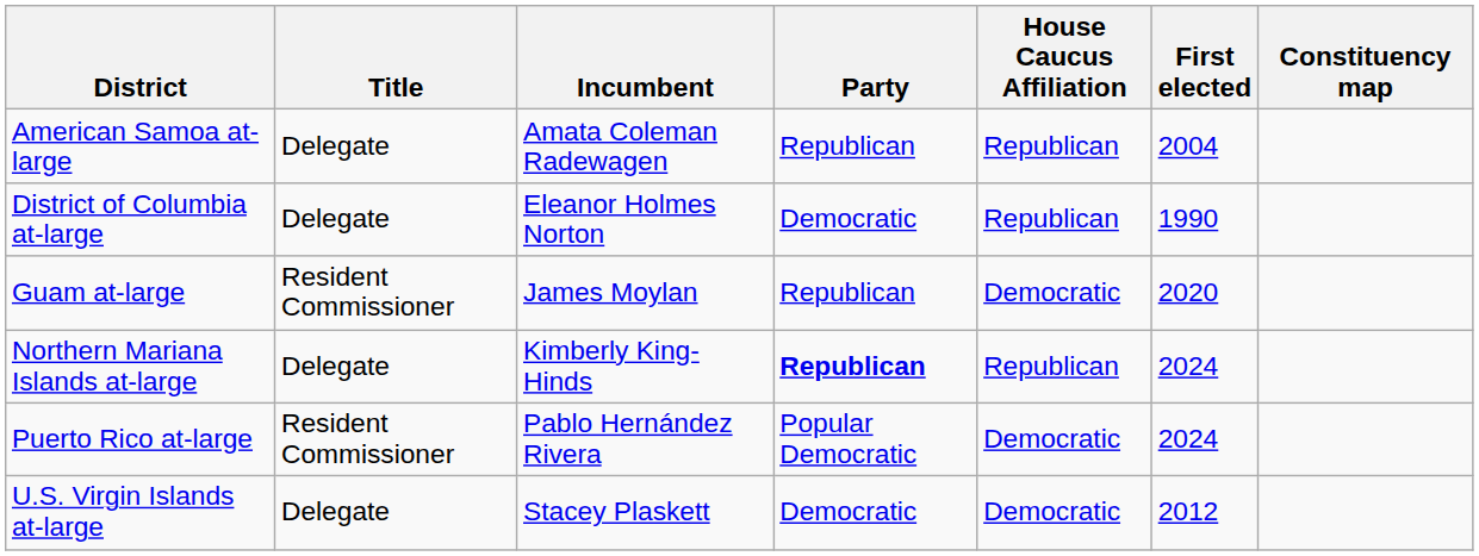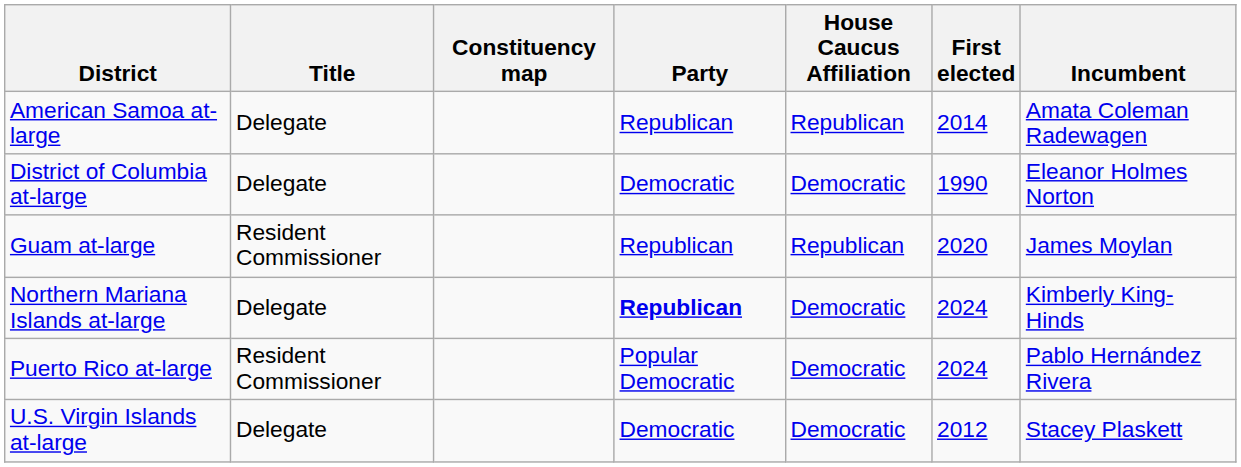columns swapped: Incumbent <-> Constituency map
American Samoa at-large | First elected: 2004 -> 2014
District of Columbia at-large | House Caucus Affiliation: Republican -> Democratic
Guam at-large | House Caucus Affiliation: Democratic -> Republican
Northern Mariana Islands at-large | House Caucus Affiliation: Republican -> Democratic
